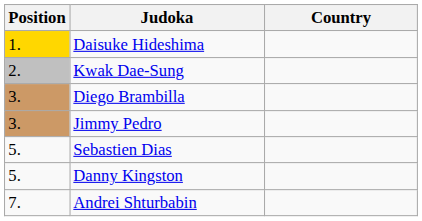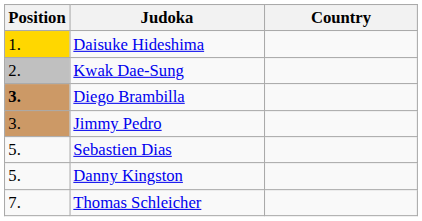Diego Brambilla | Position: normal -> bold
- row: 7. | Andrei Shturbabin
+ row: 7. | Thomas Schleicher
